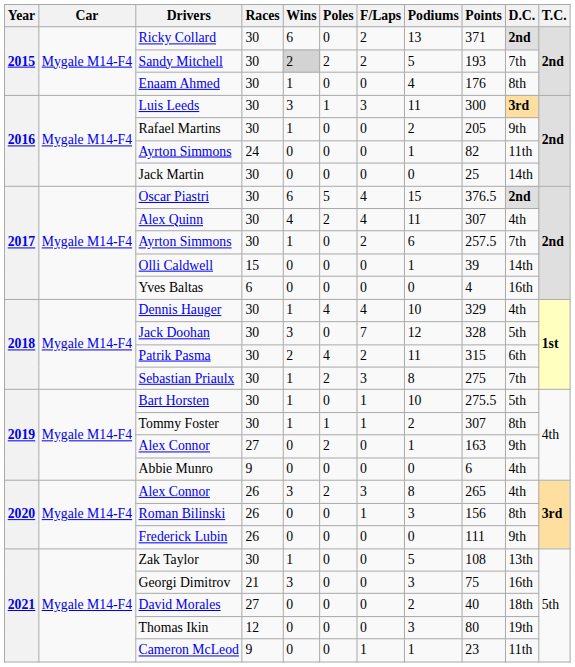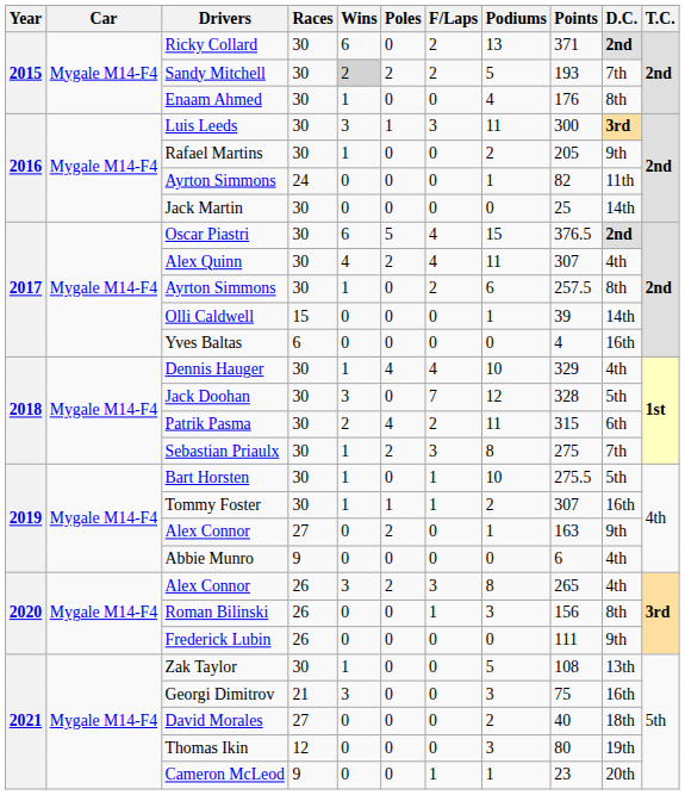Ayrton Simmons / 30 | D.C.: 7th -> 8th
Tommy Foster | D.C.: 8th -> 16th
Cameron McLeod | D.C.: 11th -> 20th
